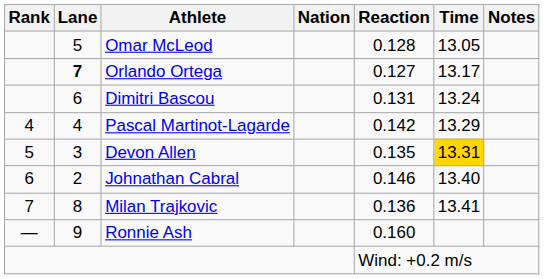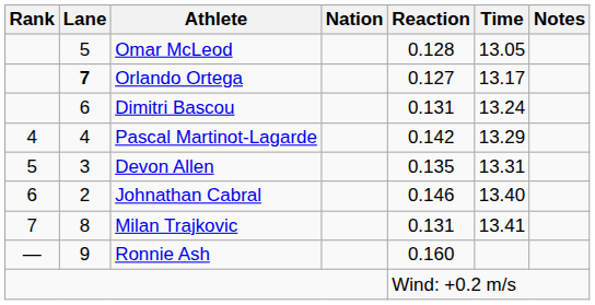Devon Allen | Time: gold background -> no background
Milan Trajkovic | Reaction: 0.136 -> 0.131
